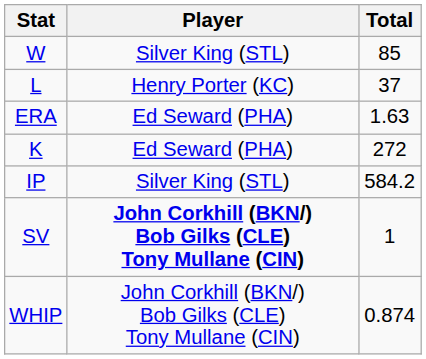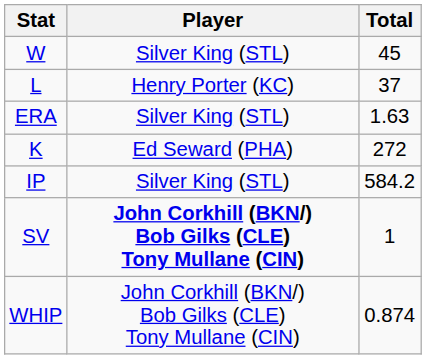W | Total: 85 -> 45
ERA | Player: Ed Seward (PHA) -> Silver King (STL)
